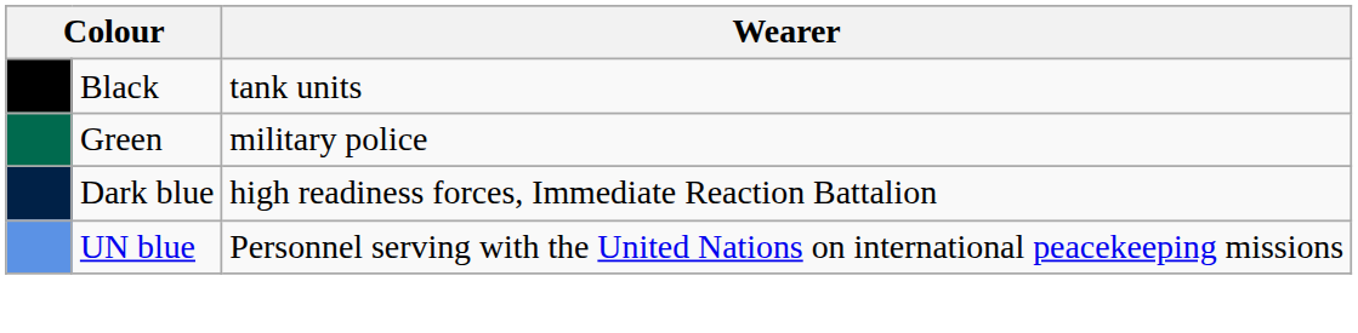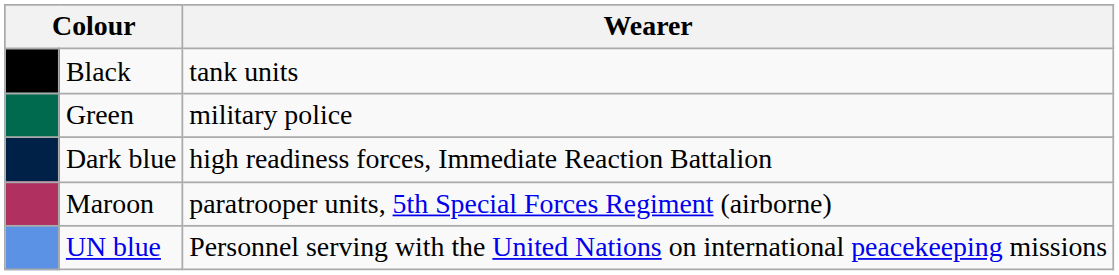+ row: Maroon | paratrooper units, 5th Special Forces Regiment (airborne)
